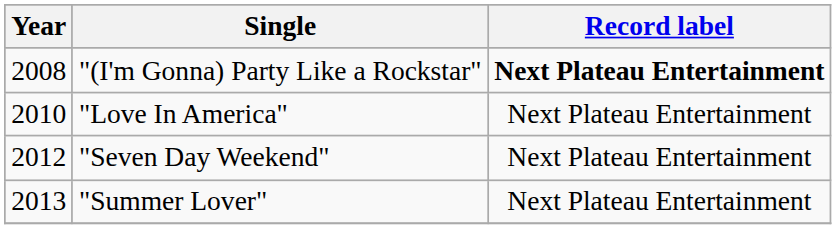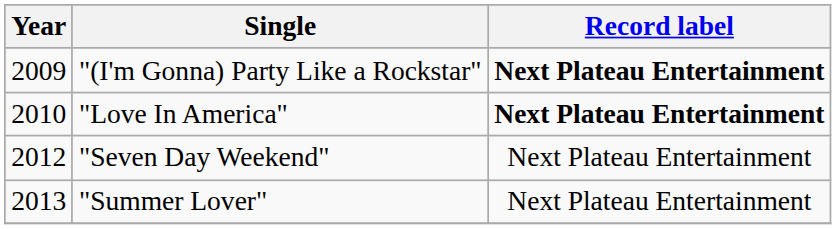"(I'm Gonna) Party Like a Rockstar" | Year: 2008 -> 2009
"Love In America" | Record label: normal -> bold
